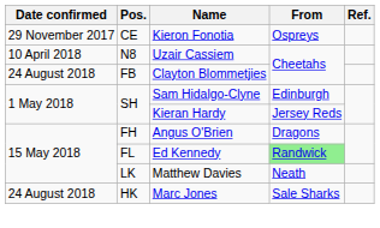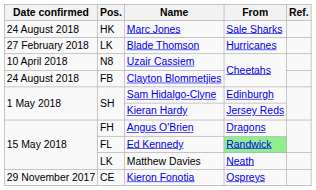rows swapped: Kieron Fonotia <-> Marc Jones
+ row: 27 February 2018 | LK | Blade Thomson | Hurricanes
